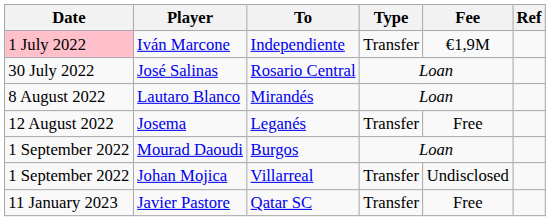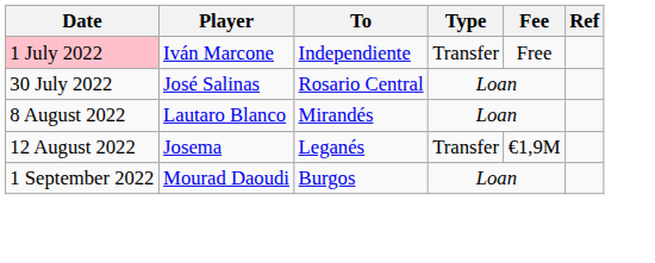Iván Marcone | Fee: €1,9M -> Free
Josema | Fee: Free -> €1,9M
- row: 1 September 2022 | Johan Mojica | Villarreal | Transfer | Undisclosed
- row: 11 January 2023 | Javier Pastore | Qatar SC | Transfer | Free
